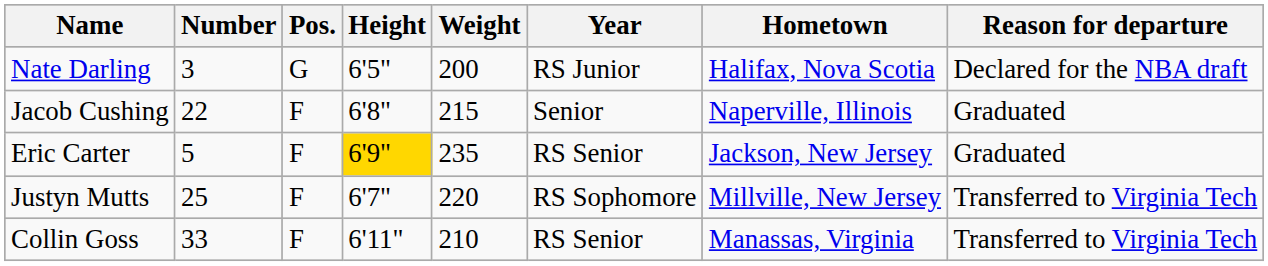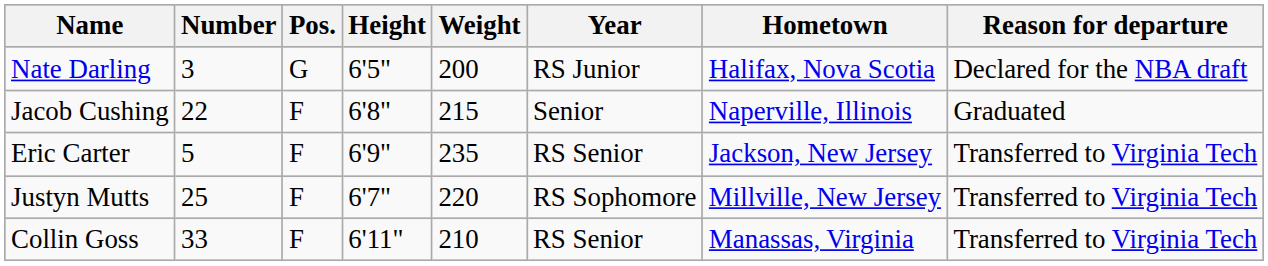Eric Carter | Height: gold background -> no background
Eric Carter | Reason for departure: Graduated -> Transferred to Virginia Tech
